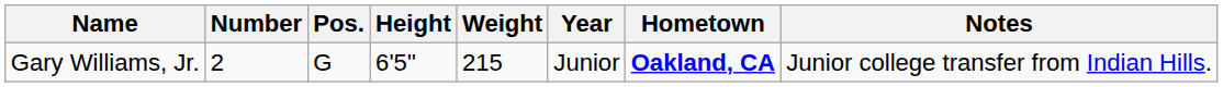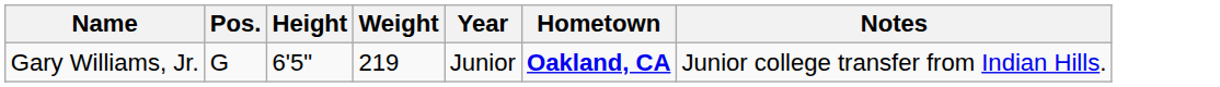- column: Number | 2
Gary Williams, Jr. | Weight: 215 -> 219
